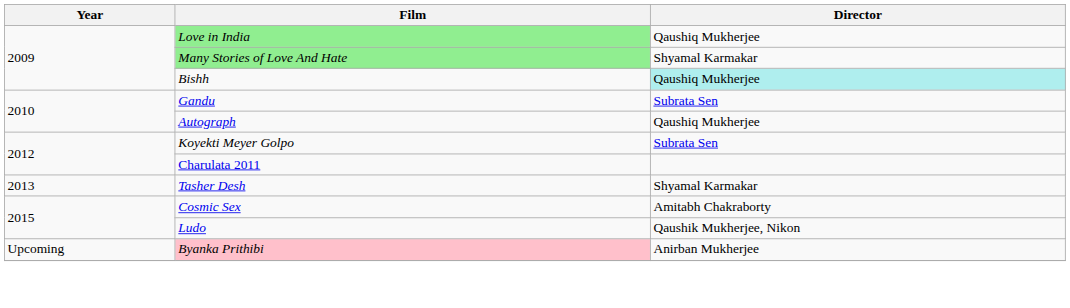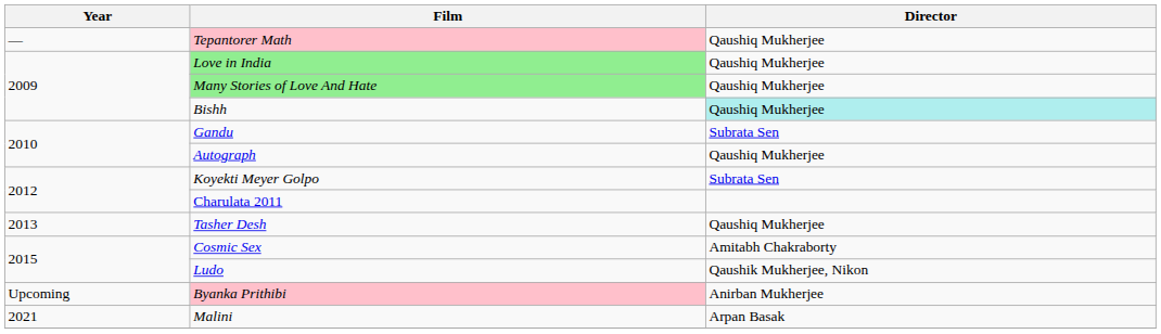+ row: — | Tepantorer Math | Qaushiq Mukherjee
Many Stories of Love And Hate | Director: Shyamal Karmakar -> Qaushiq Mukherjee
Tasher Desh | Director: Shyamal Karmakar -> Qaushiq Mukherjee
+ row: 2021 | Malini | Arpan Basak
